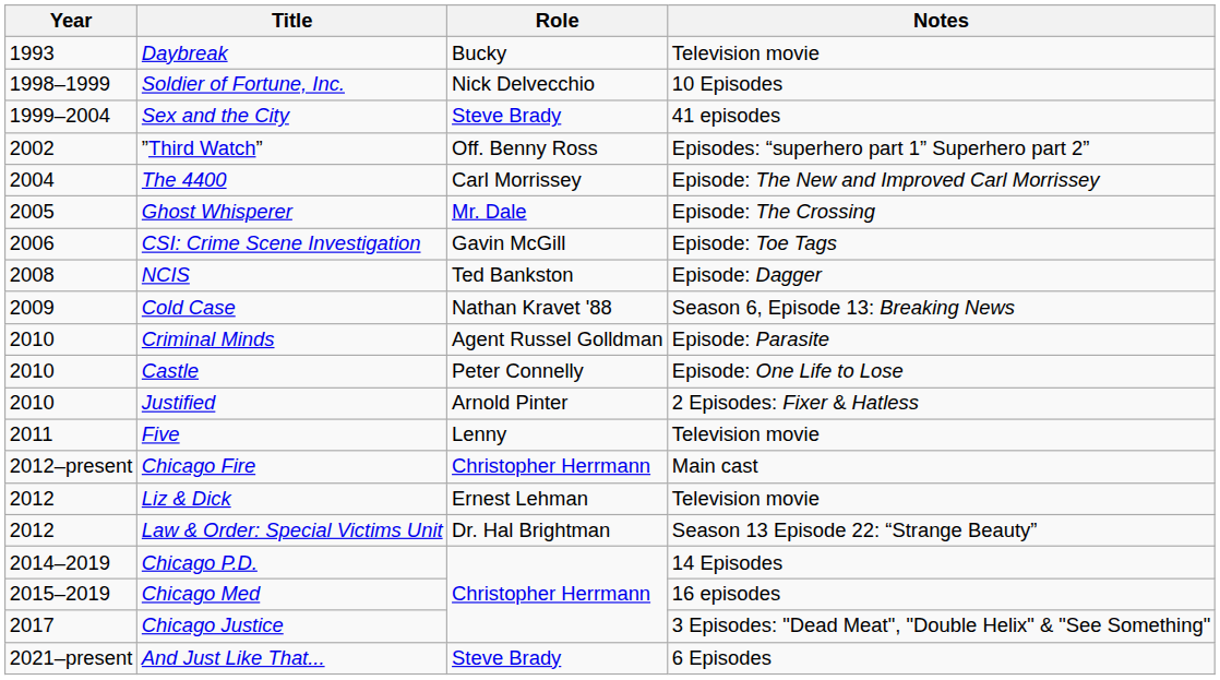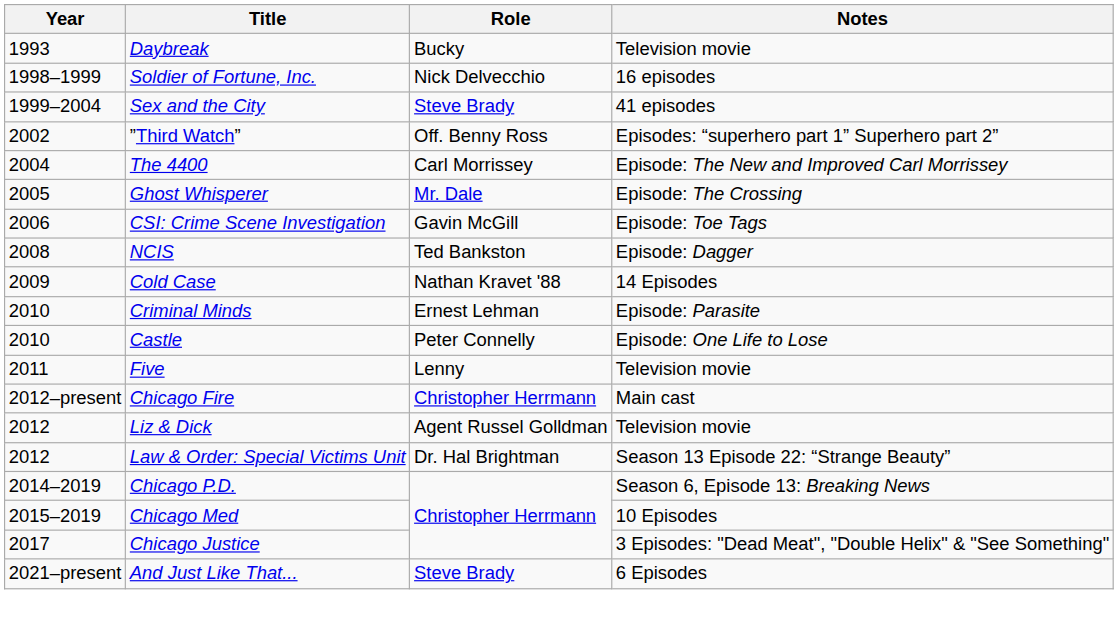Soldier of Fortune, Inc. | Notes: 10 Episodes -> 16 episodes
Cold Case | Notes: Season 6, Episode 13: Breaking News -> 14 Episodes
Criminal Minds | Role: Agent Russel Golldman -> Ernest Lehman
- row: 2010 | Justified | Arnold Pinter | 2 Episodes: Fixer & Hatless
Liz & Dick | Role: Ernest Lehman -> Agent Russel Golldman
Chicago P.D. | Notes: 14 Episodes -> Season 6, Episode 13: Breaking News
Chicago Med | Notes: 16 episodes -> 10 Episodes
